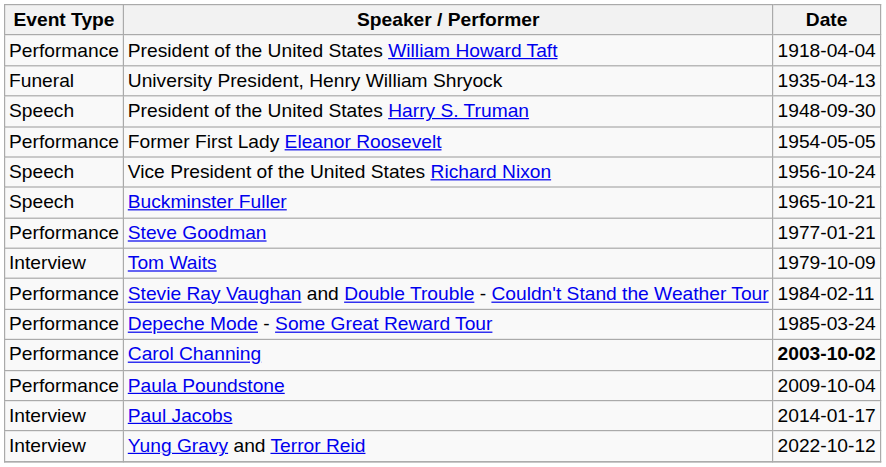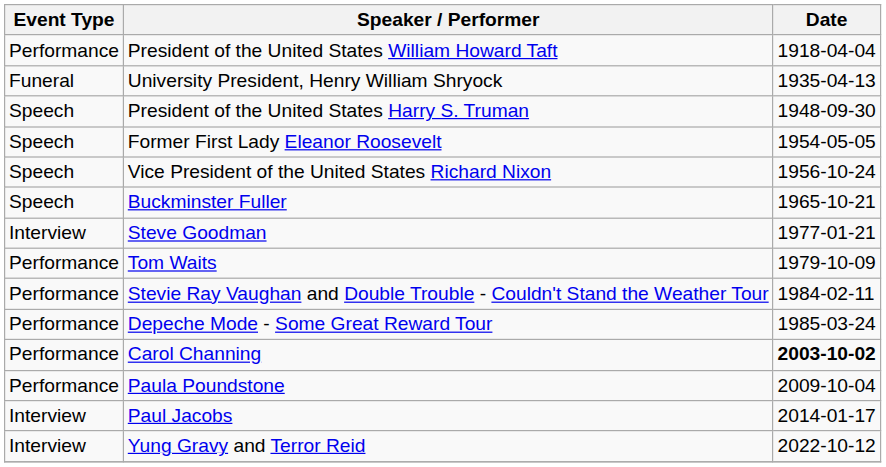Former First Lady Eleanor Roosevelt | Event Type: Performance -> Speech
Steve Goodman | Event Type: Performance -> Interview
Tom Waits | Event Type: Interview -> Performance
